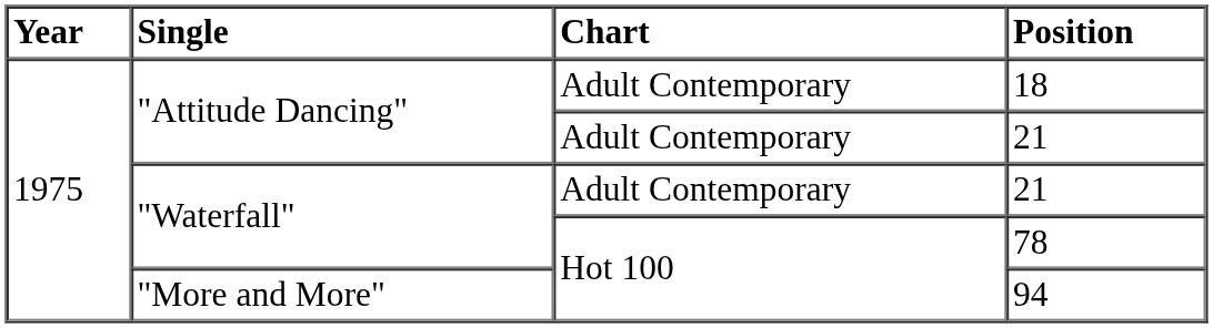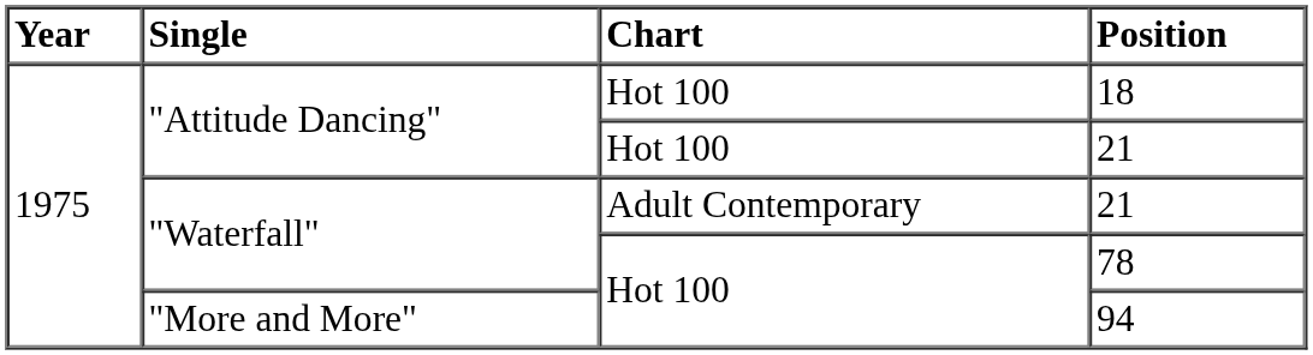18 | Chart: Adult Contemporary -> Hot 100
"Attitude Dancing" / 21 | Chart: Adult Contemporary -> Hot 100
